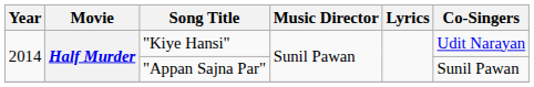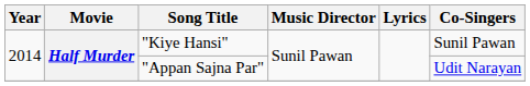"Kiye Hansi" | Co-Singers: Udit Narayan -> Sunil Pawan
"Appan Sajna Par" | Co-Singers: Sunil Pawan -> Udit Narayan
